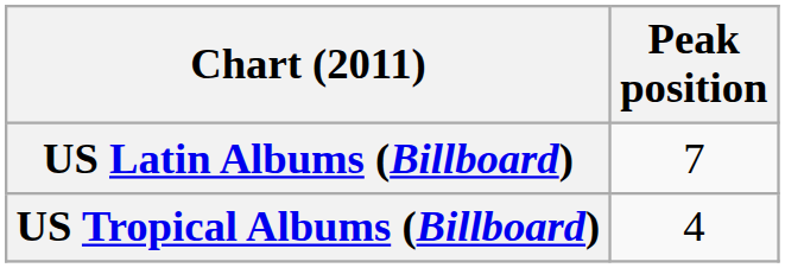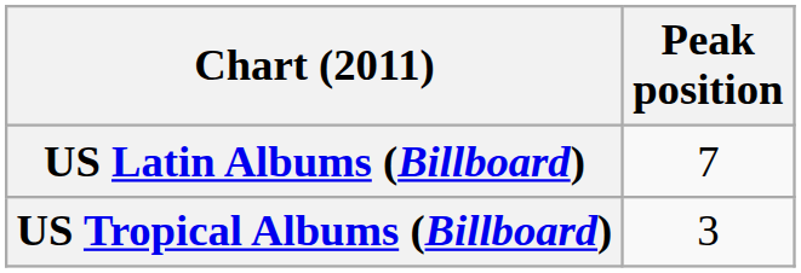US Tropical Albums (Billboard) | Peak position: 4 -> 3
